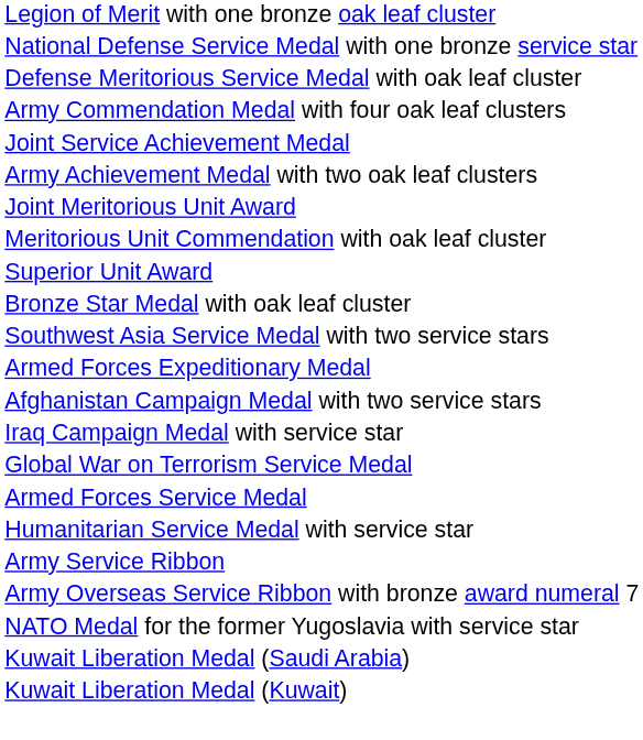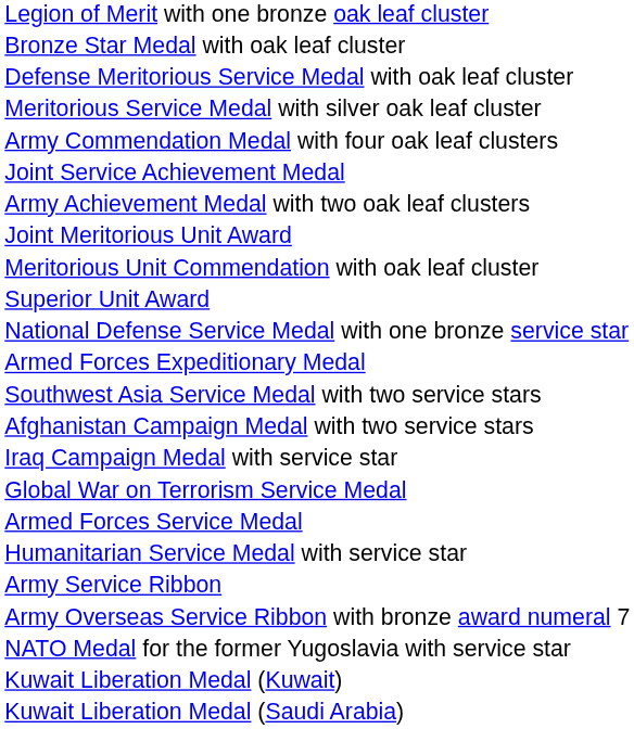rows swapped: Bronze Star Medal with oak leaf cluster <-> National Defense Service Medal with one bronze service star
+ row: Meritorious Service Medal with silver oak leaf cluster
rows swapped: Armed Forces Expeditionary Medal <-> Southwest Asia Service Medal with two service stars
rows swapped: Kuwait Liberation Medal (Saudi Arabia) <-> Kuwait Liberation Medal (Kuwait)
